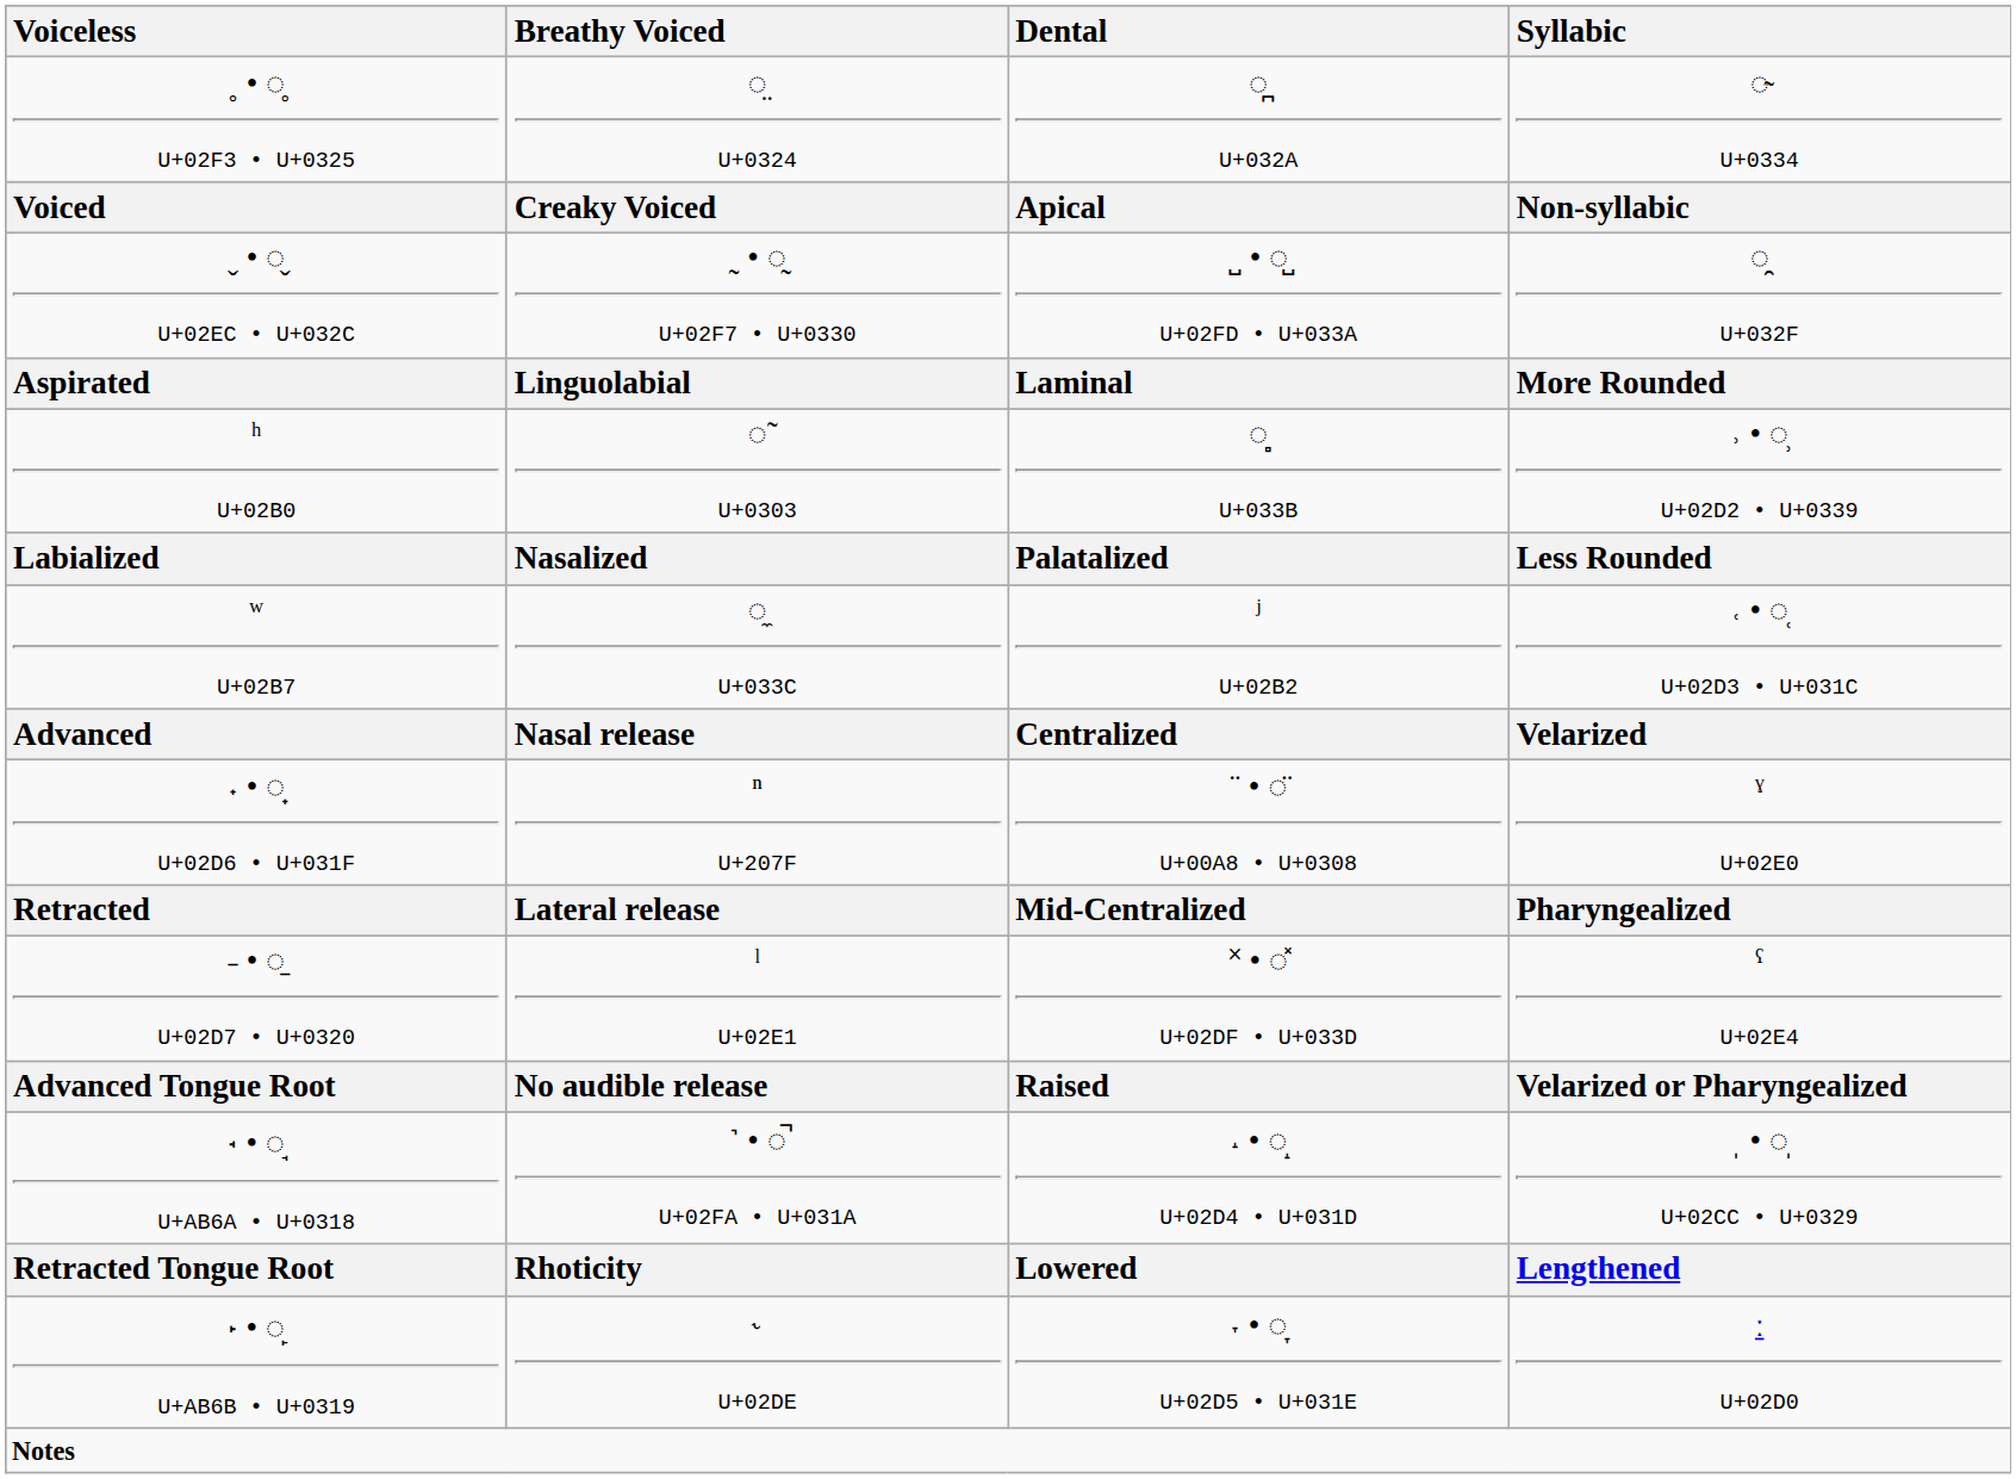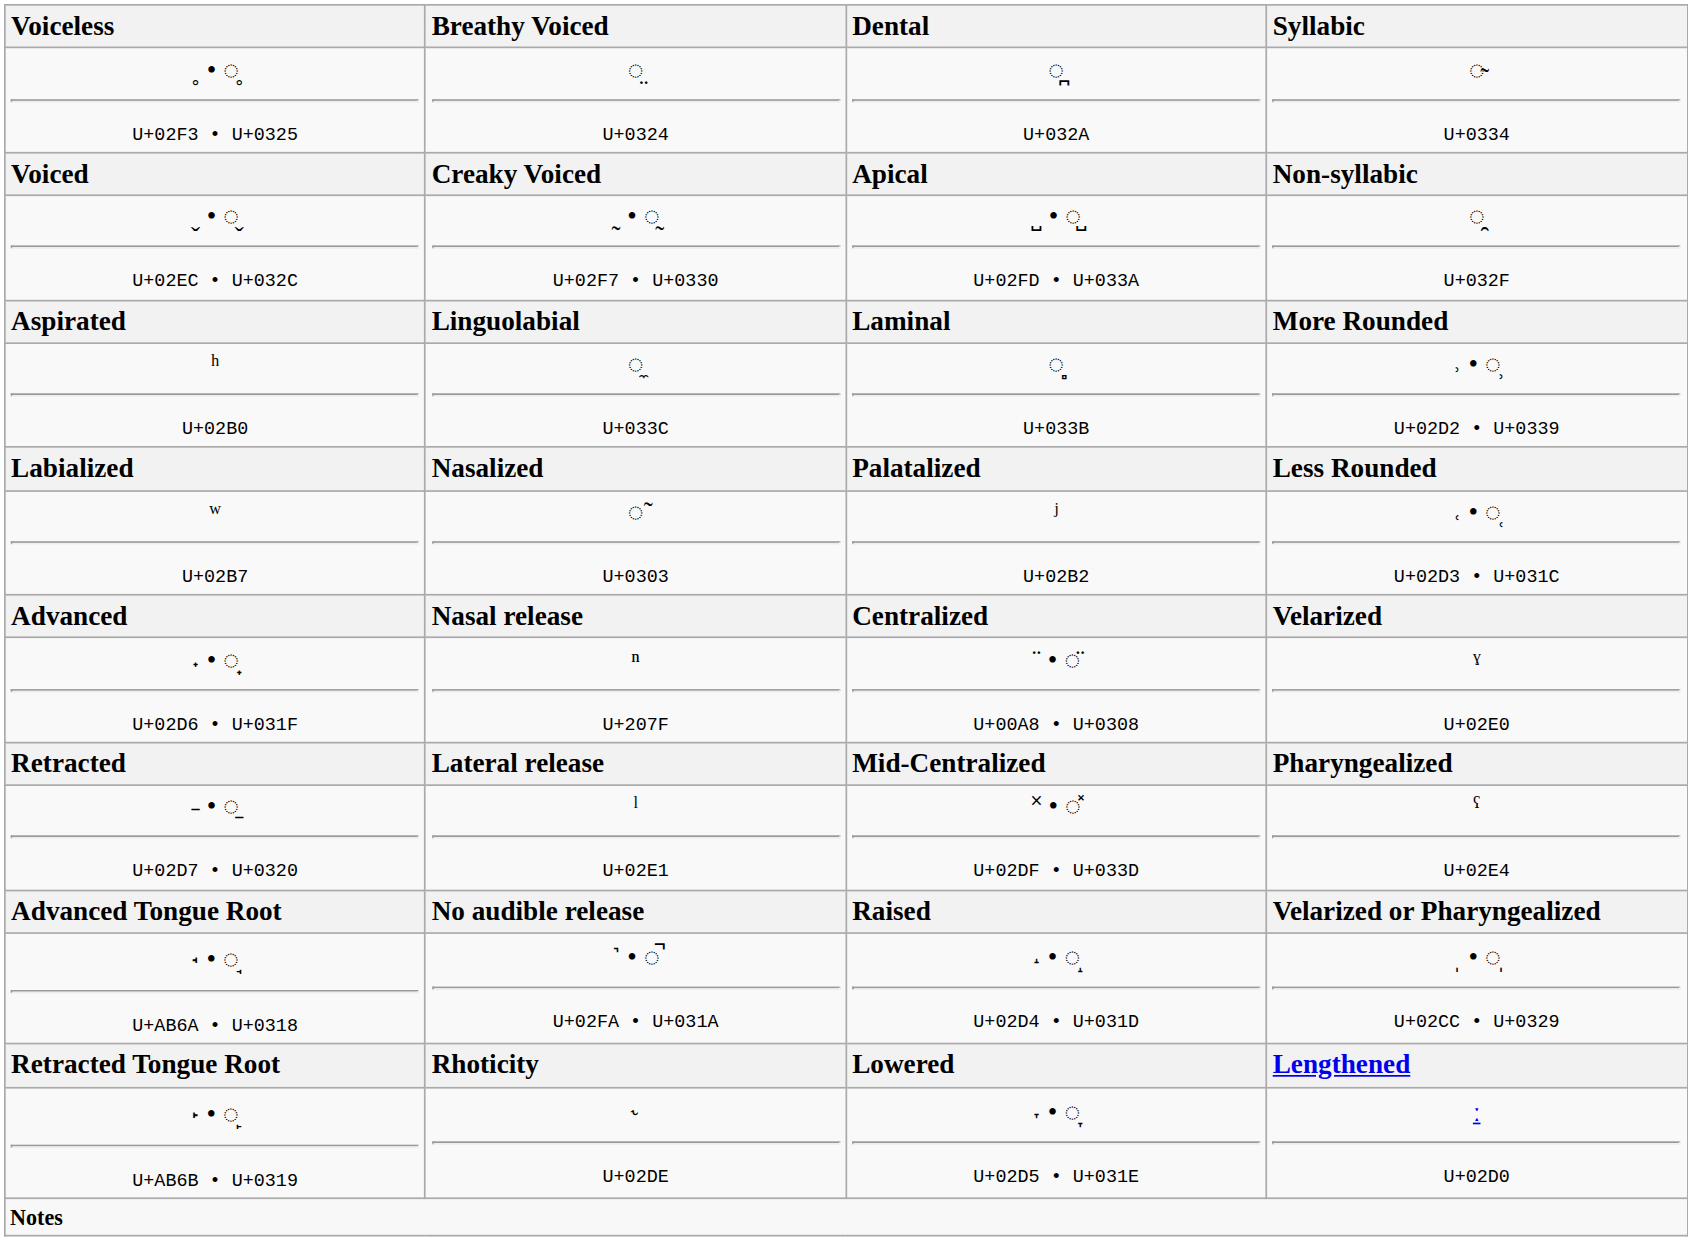ʰ U+02B0 | Breathy Voiced: ◌̃ U+0303 -> ◌͏̼ U+033C
ʷ U+02B7 | Breathy Voiced: ◌͏̼ U+033C -> ◌̃ U+0303
